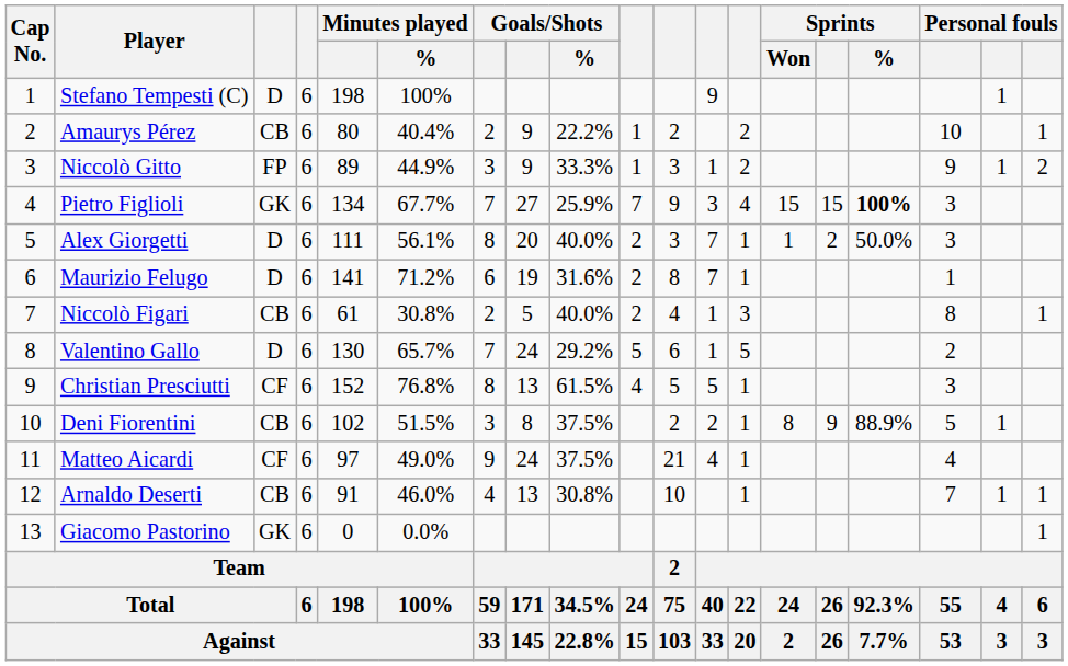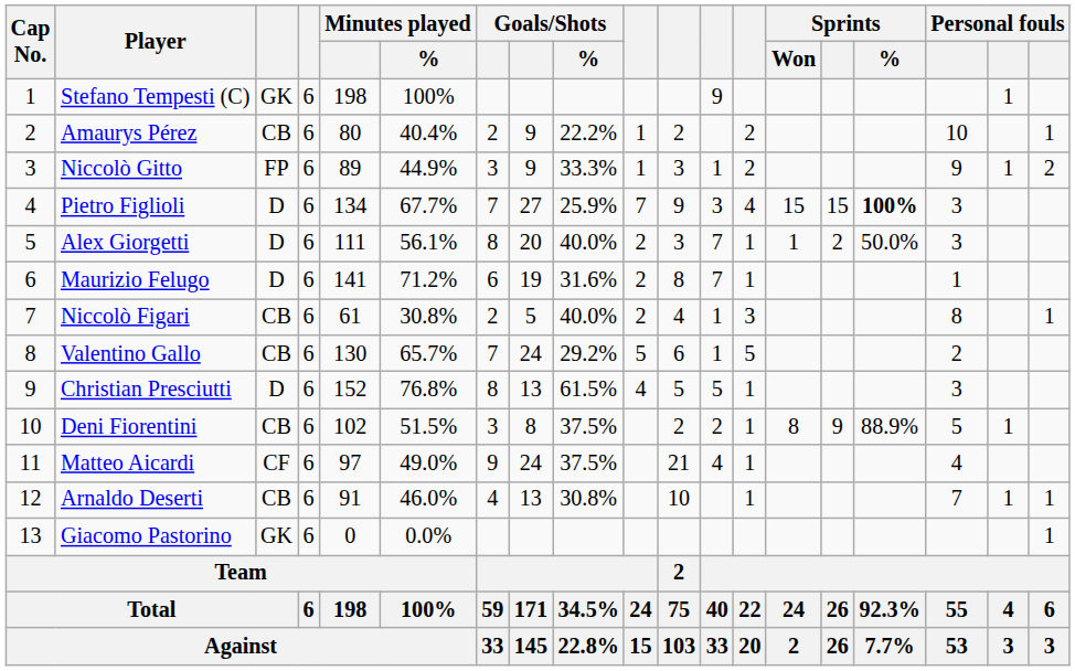Stefano Tempesti (C) | column 3: D -> GK
Pietro Figlioli | column 3: GK -> D
Valentino Gallo | column 3: D -> CB
Christian Presciutti | column 3: CF -> D
